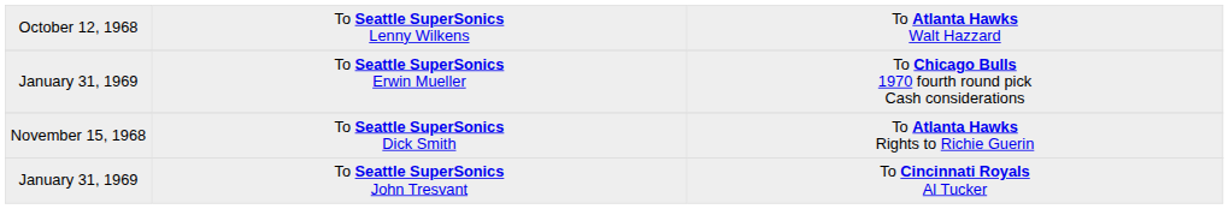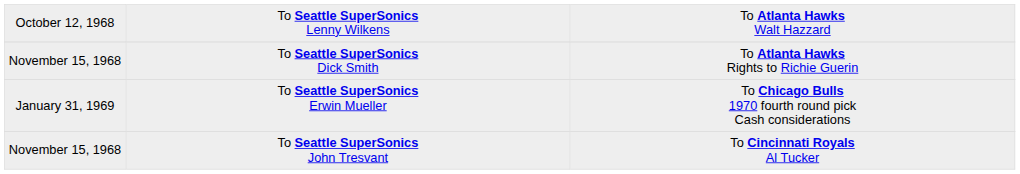rows swapped: To Seattle SuperSonics Dick Smith <-> To Seattle SuperSonics Erwin Mueller
To Seattle SuperSonics John Tresvant | column 1: January 31, 1969 -> November 15, 1968
